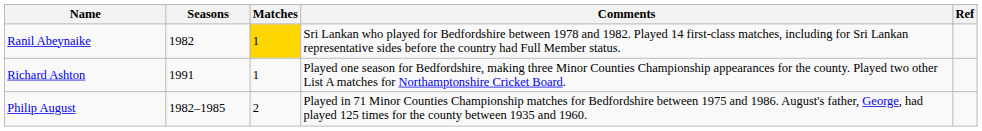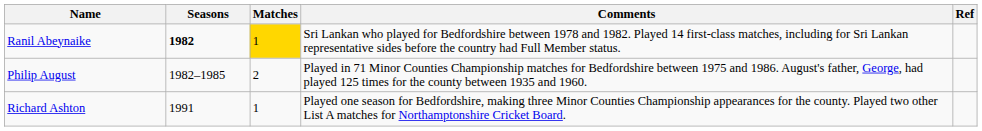Ranil Abeynaike | Seasons: normal -> bold
rows swapped: Richard Ashton <-> Philip August
